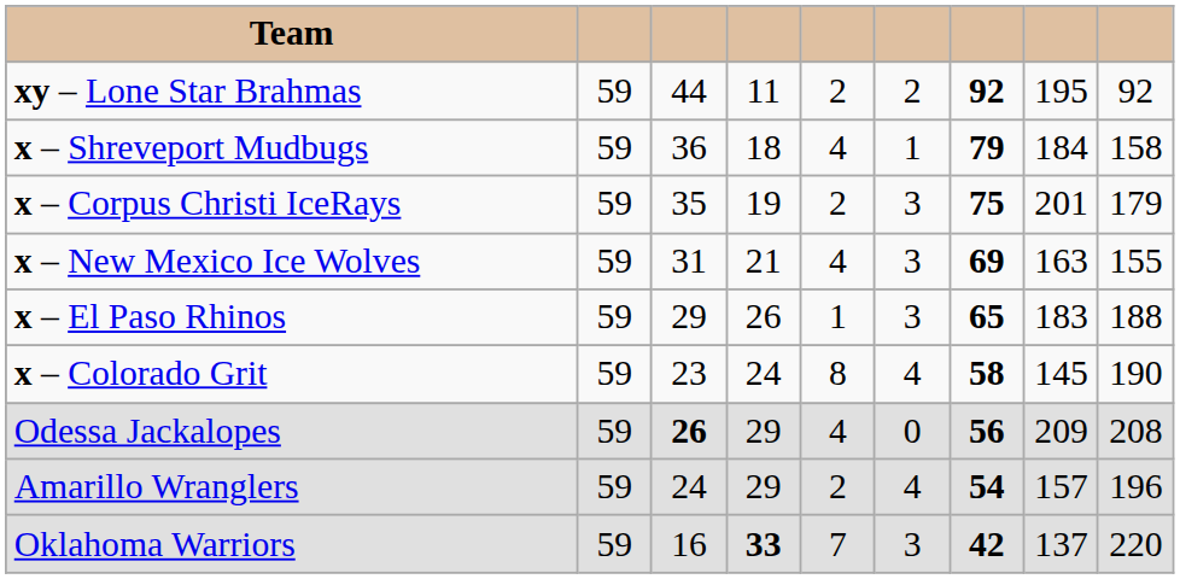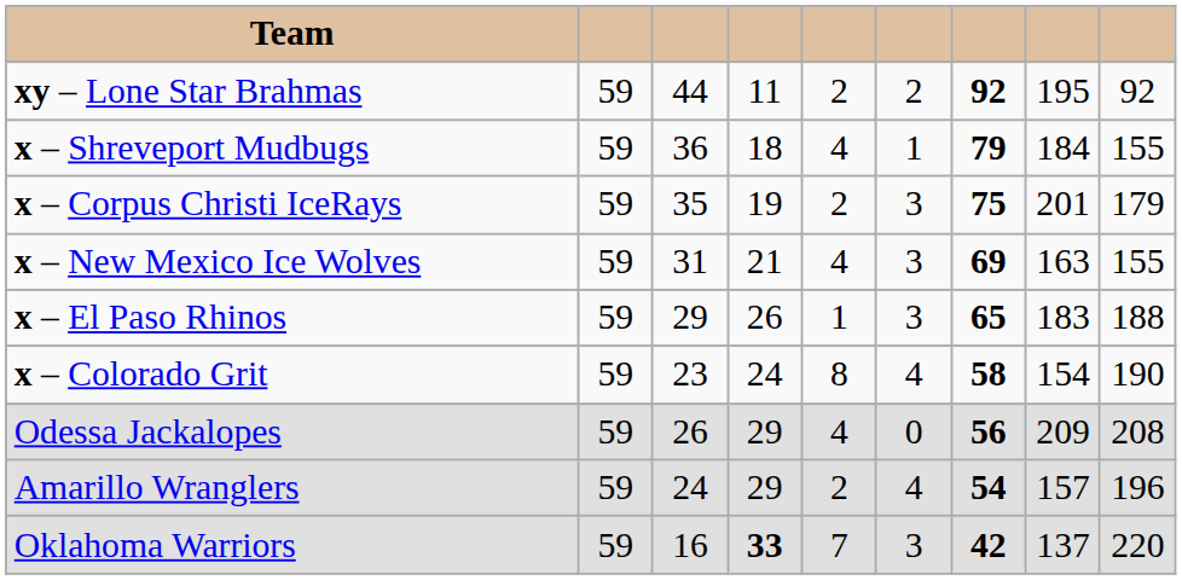x – Shreveport Mudbugs | column 9: 158 -> 155
x – Colorado Grit | column 8: 145 -> 154
Odessa Jackalopes | column 3: bold -> normal
